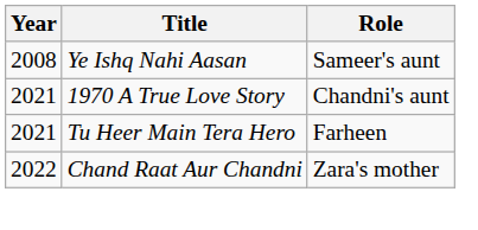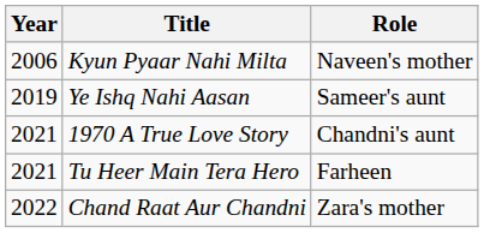+ row: 2006 | Kyun Pyaar Nahi Milta | Naveen's mother
Ye Ishq Nahi Aasan | Year: 2008 -> 2019
